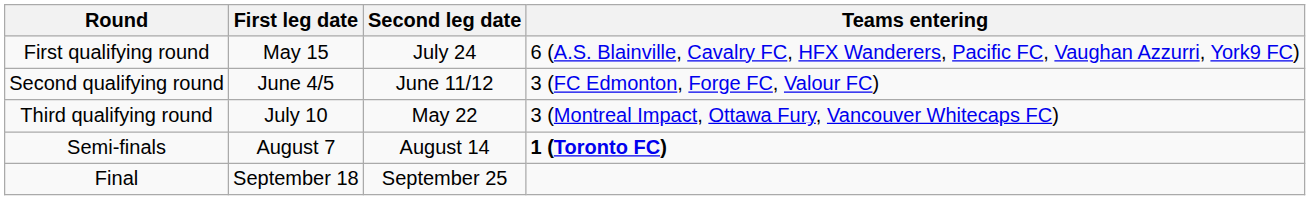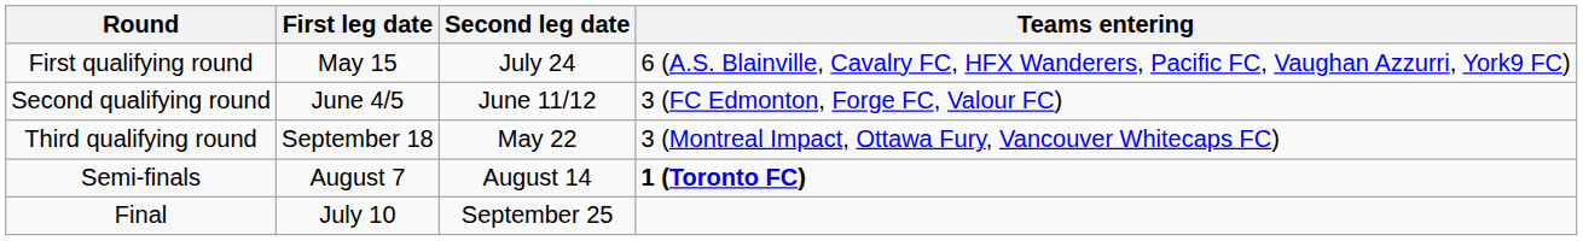Third qualifying round | First leg date: July 10 -> September 18
Final | First leg date: September 18 -> July 10
